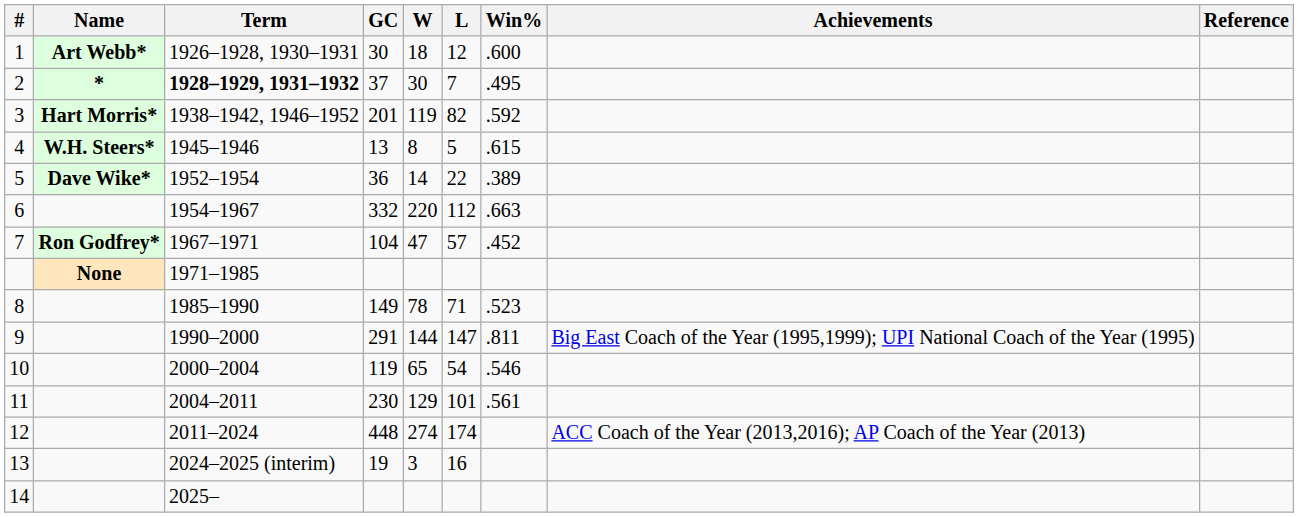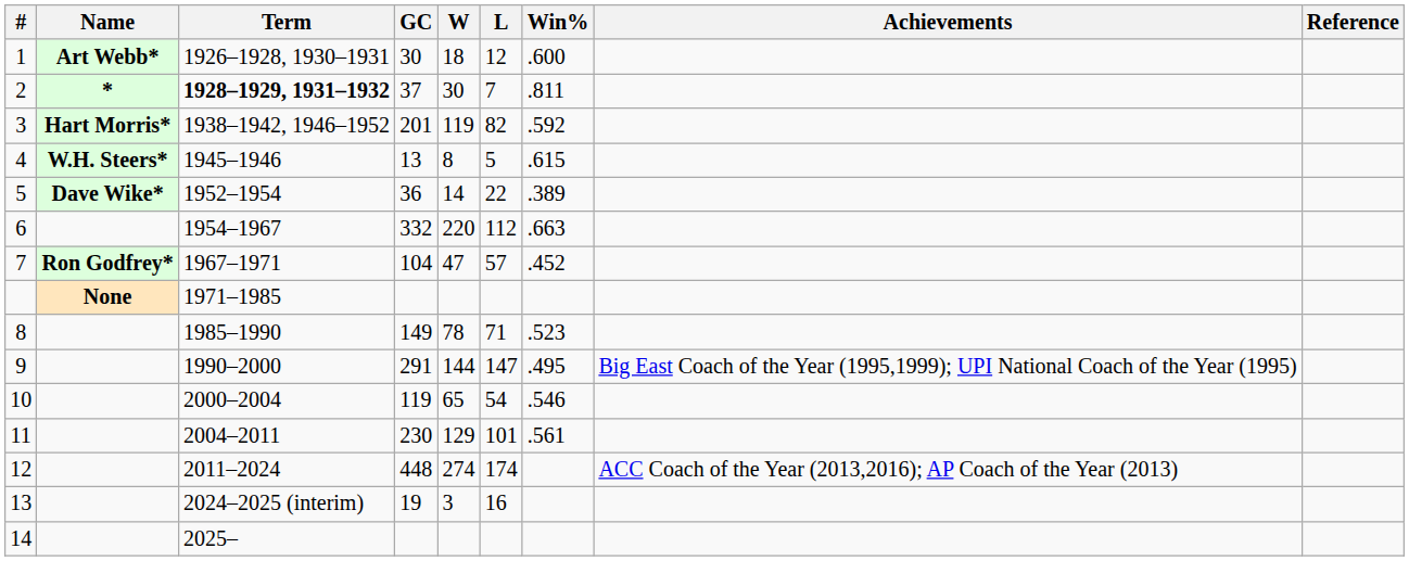2 | Win%: .495 -> .811
9 | Win%: .811 -> .495
